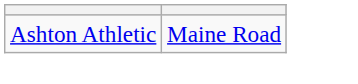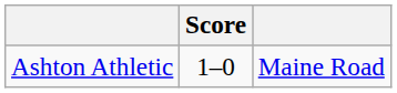+ column: Score | 1–0
